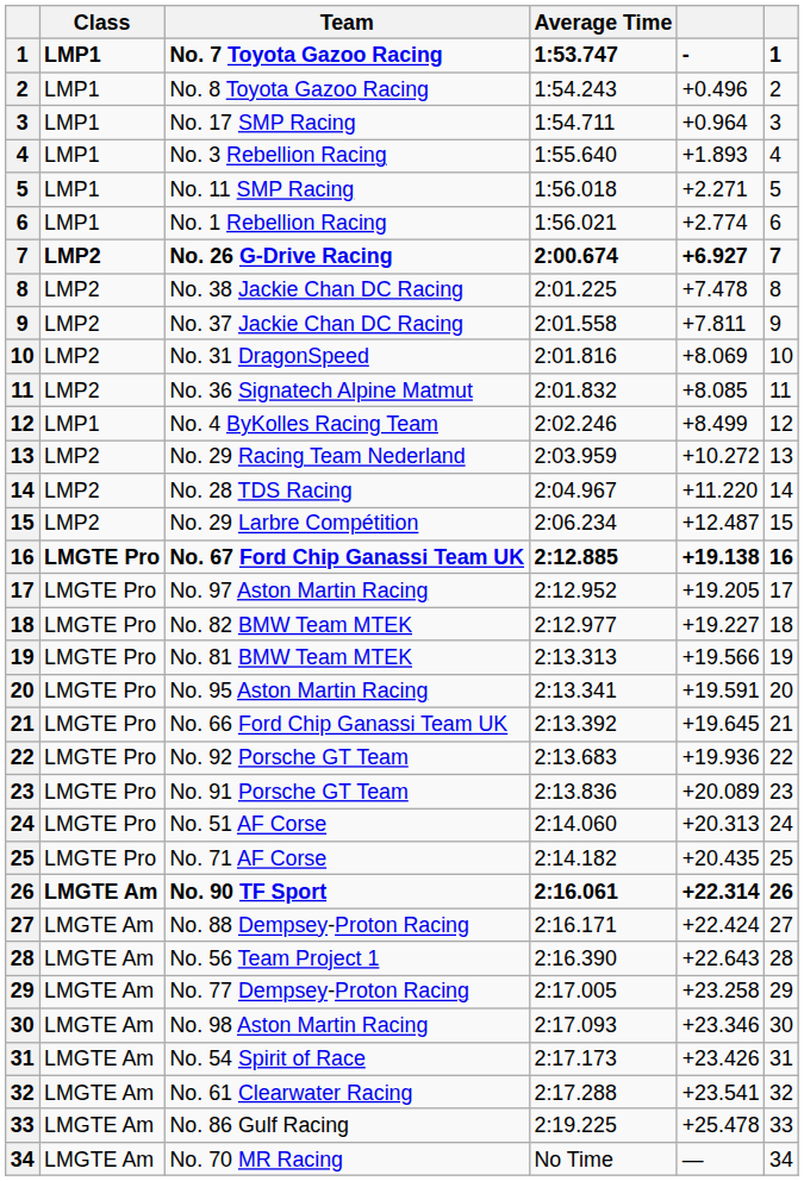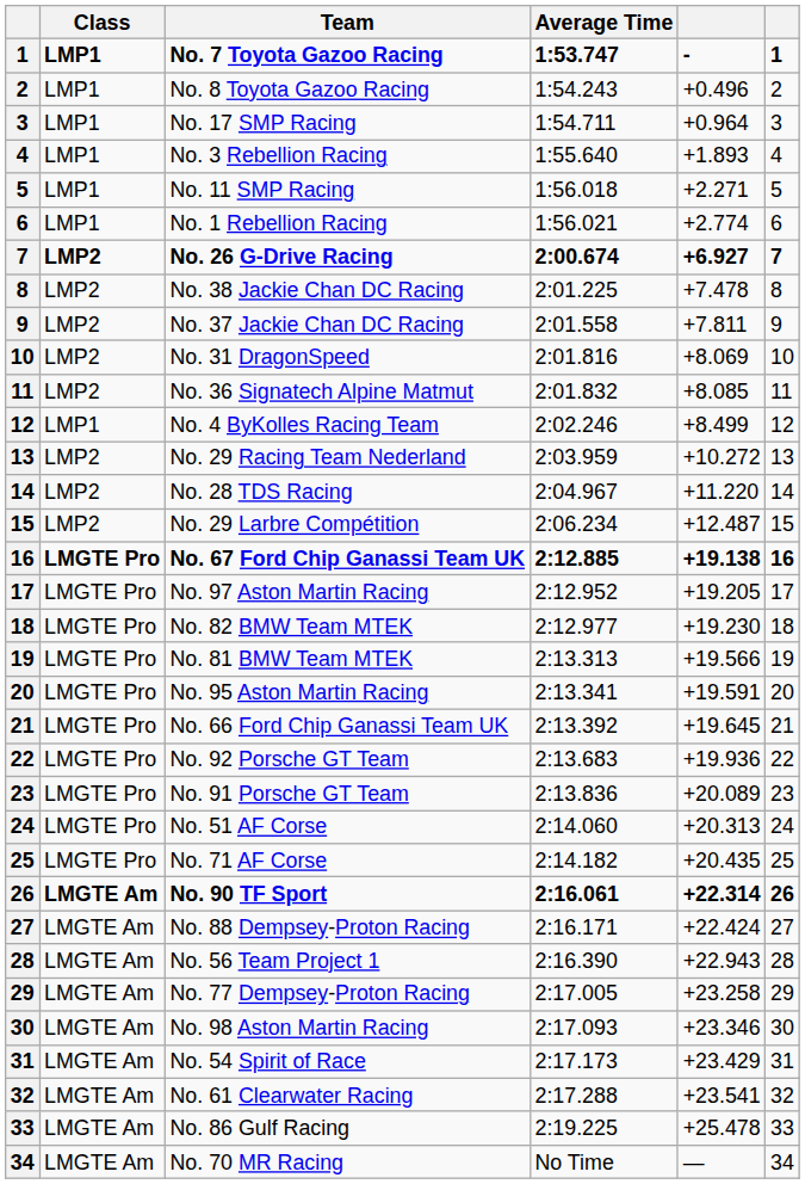No. 82 BMW Team MTEK | column 5: +19.227 -> +19.230
No. 56 Team Project 1 | column 5: +22.643 -> +22.943
No. 54 Spirit of Race | column 5: +23.426 -> +23.429
